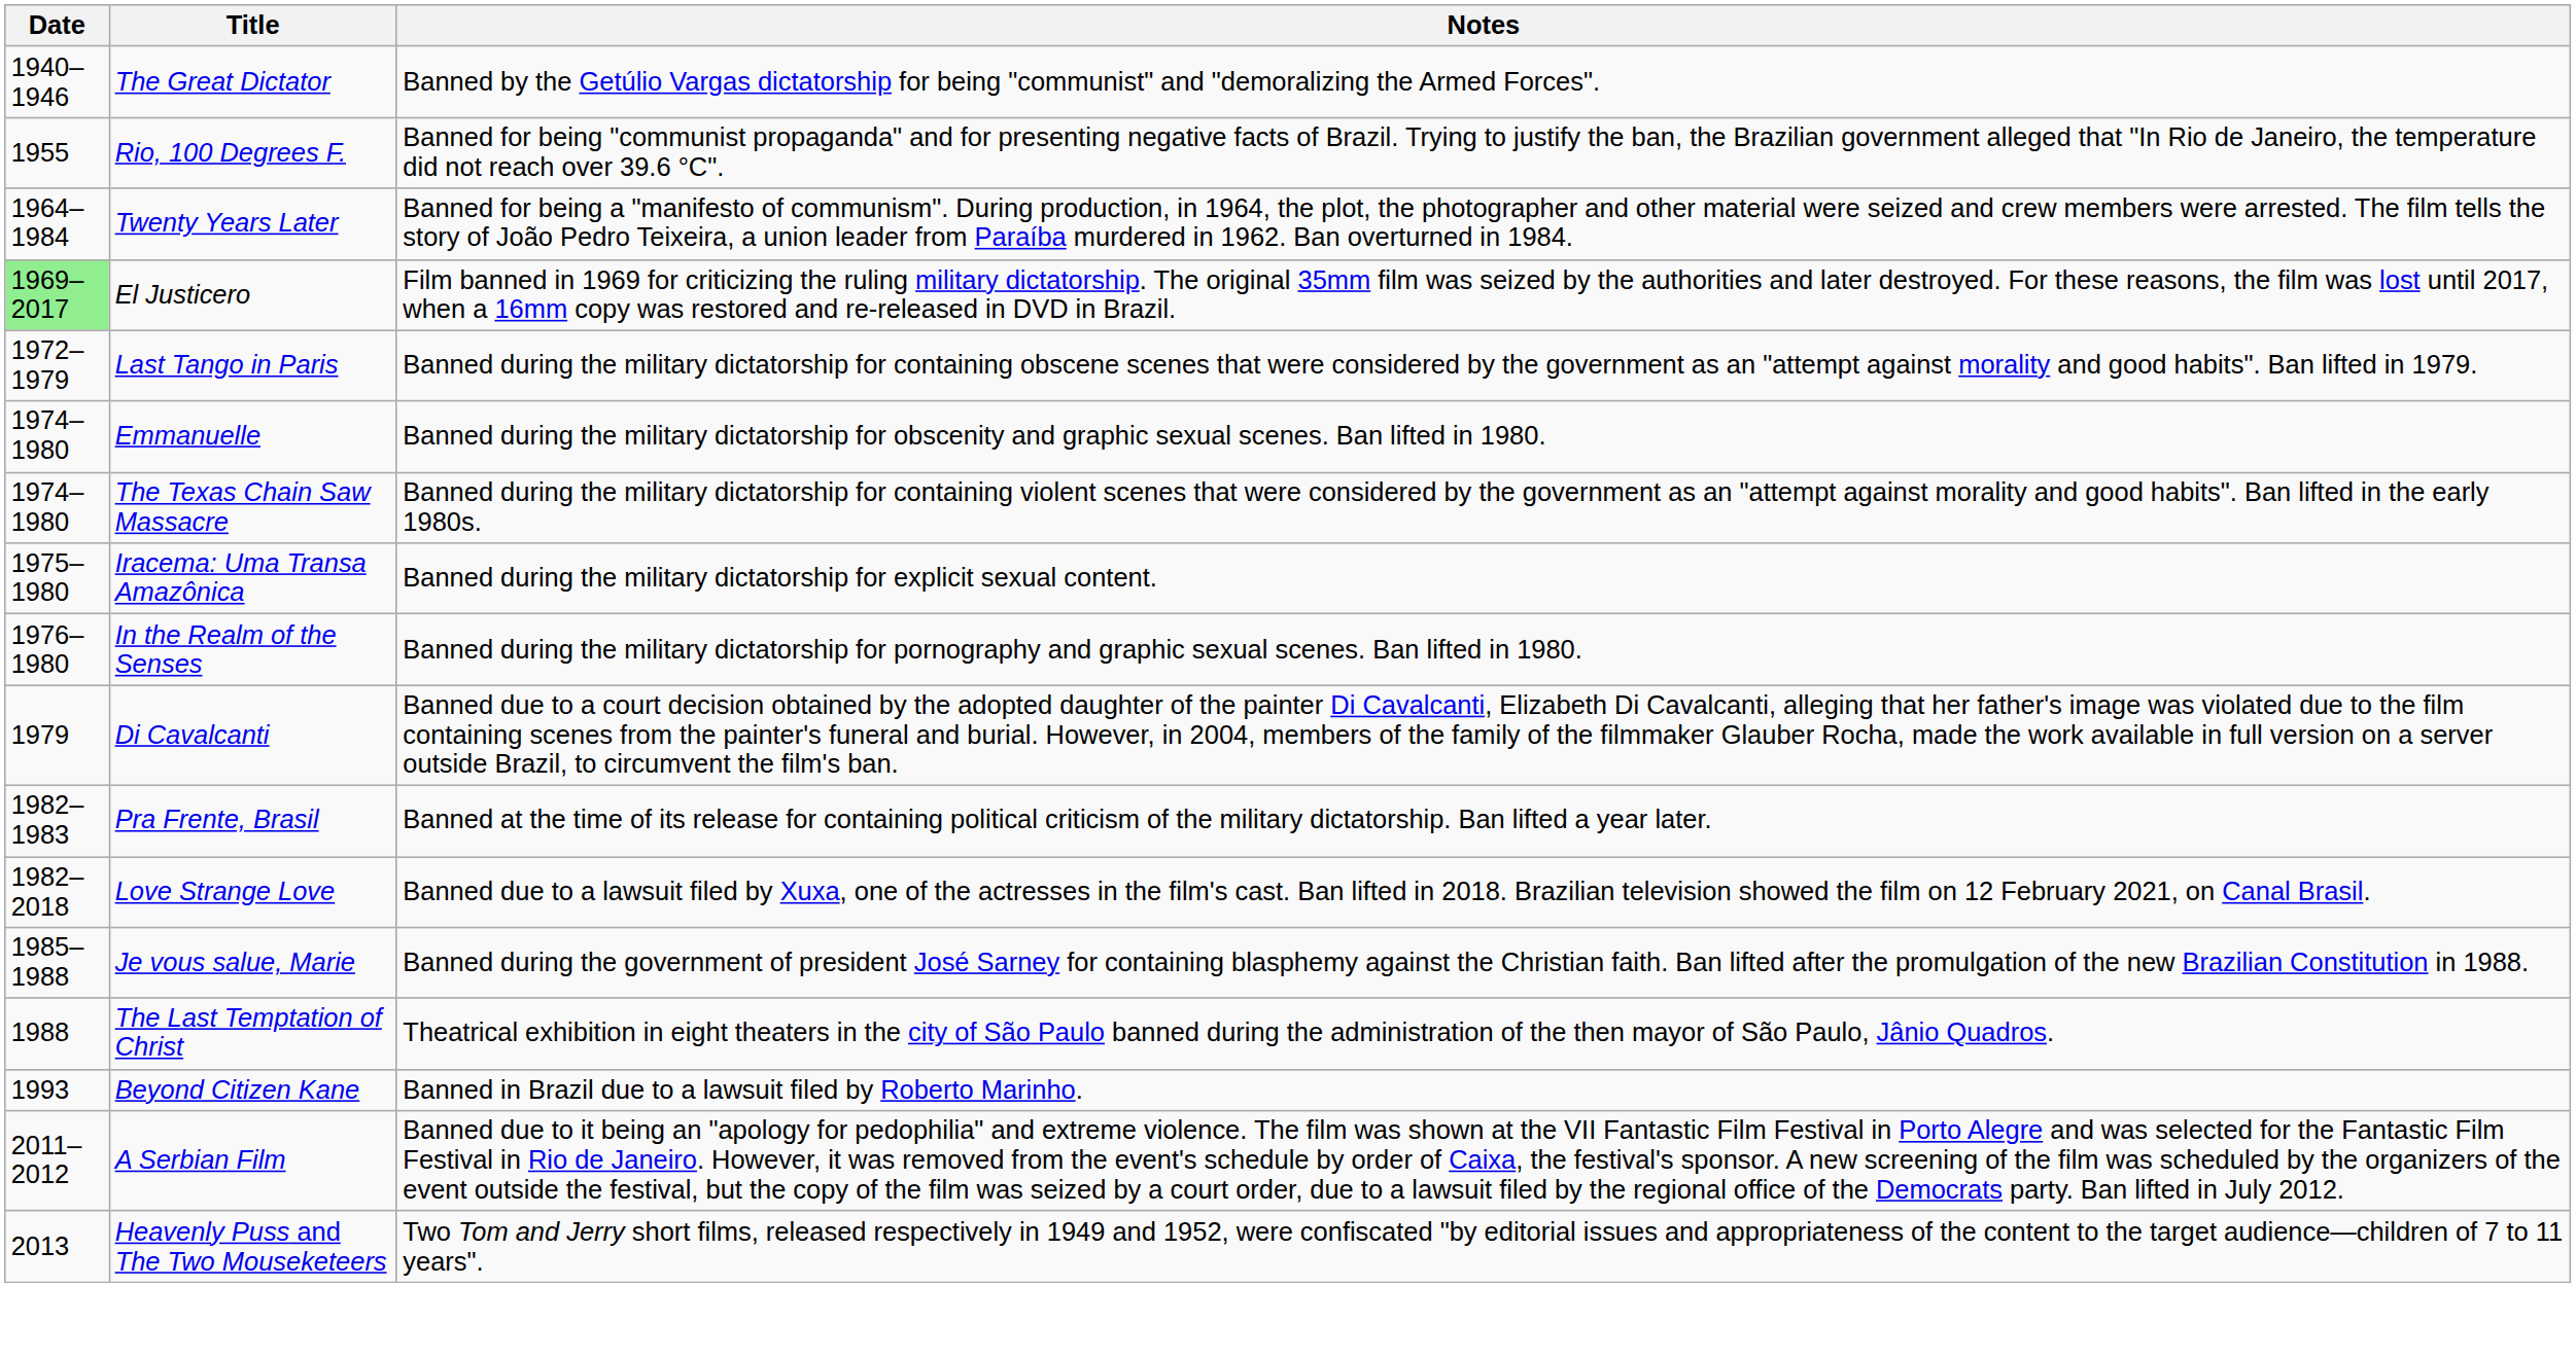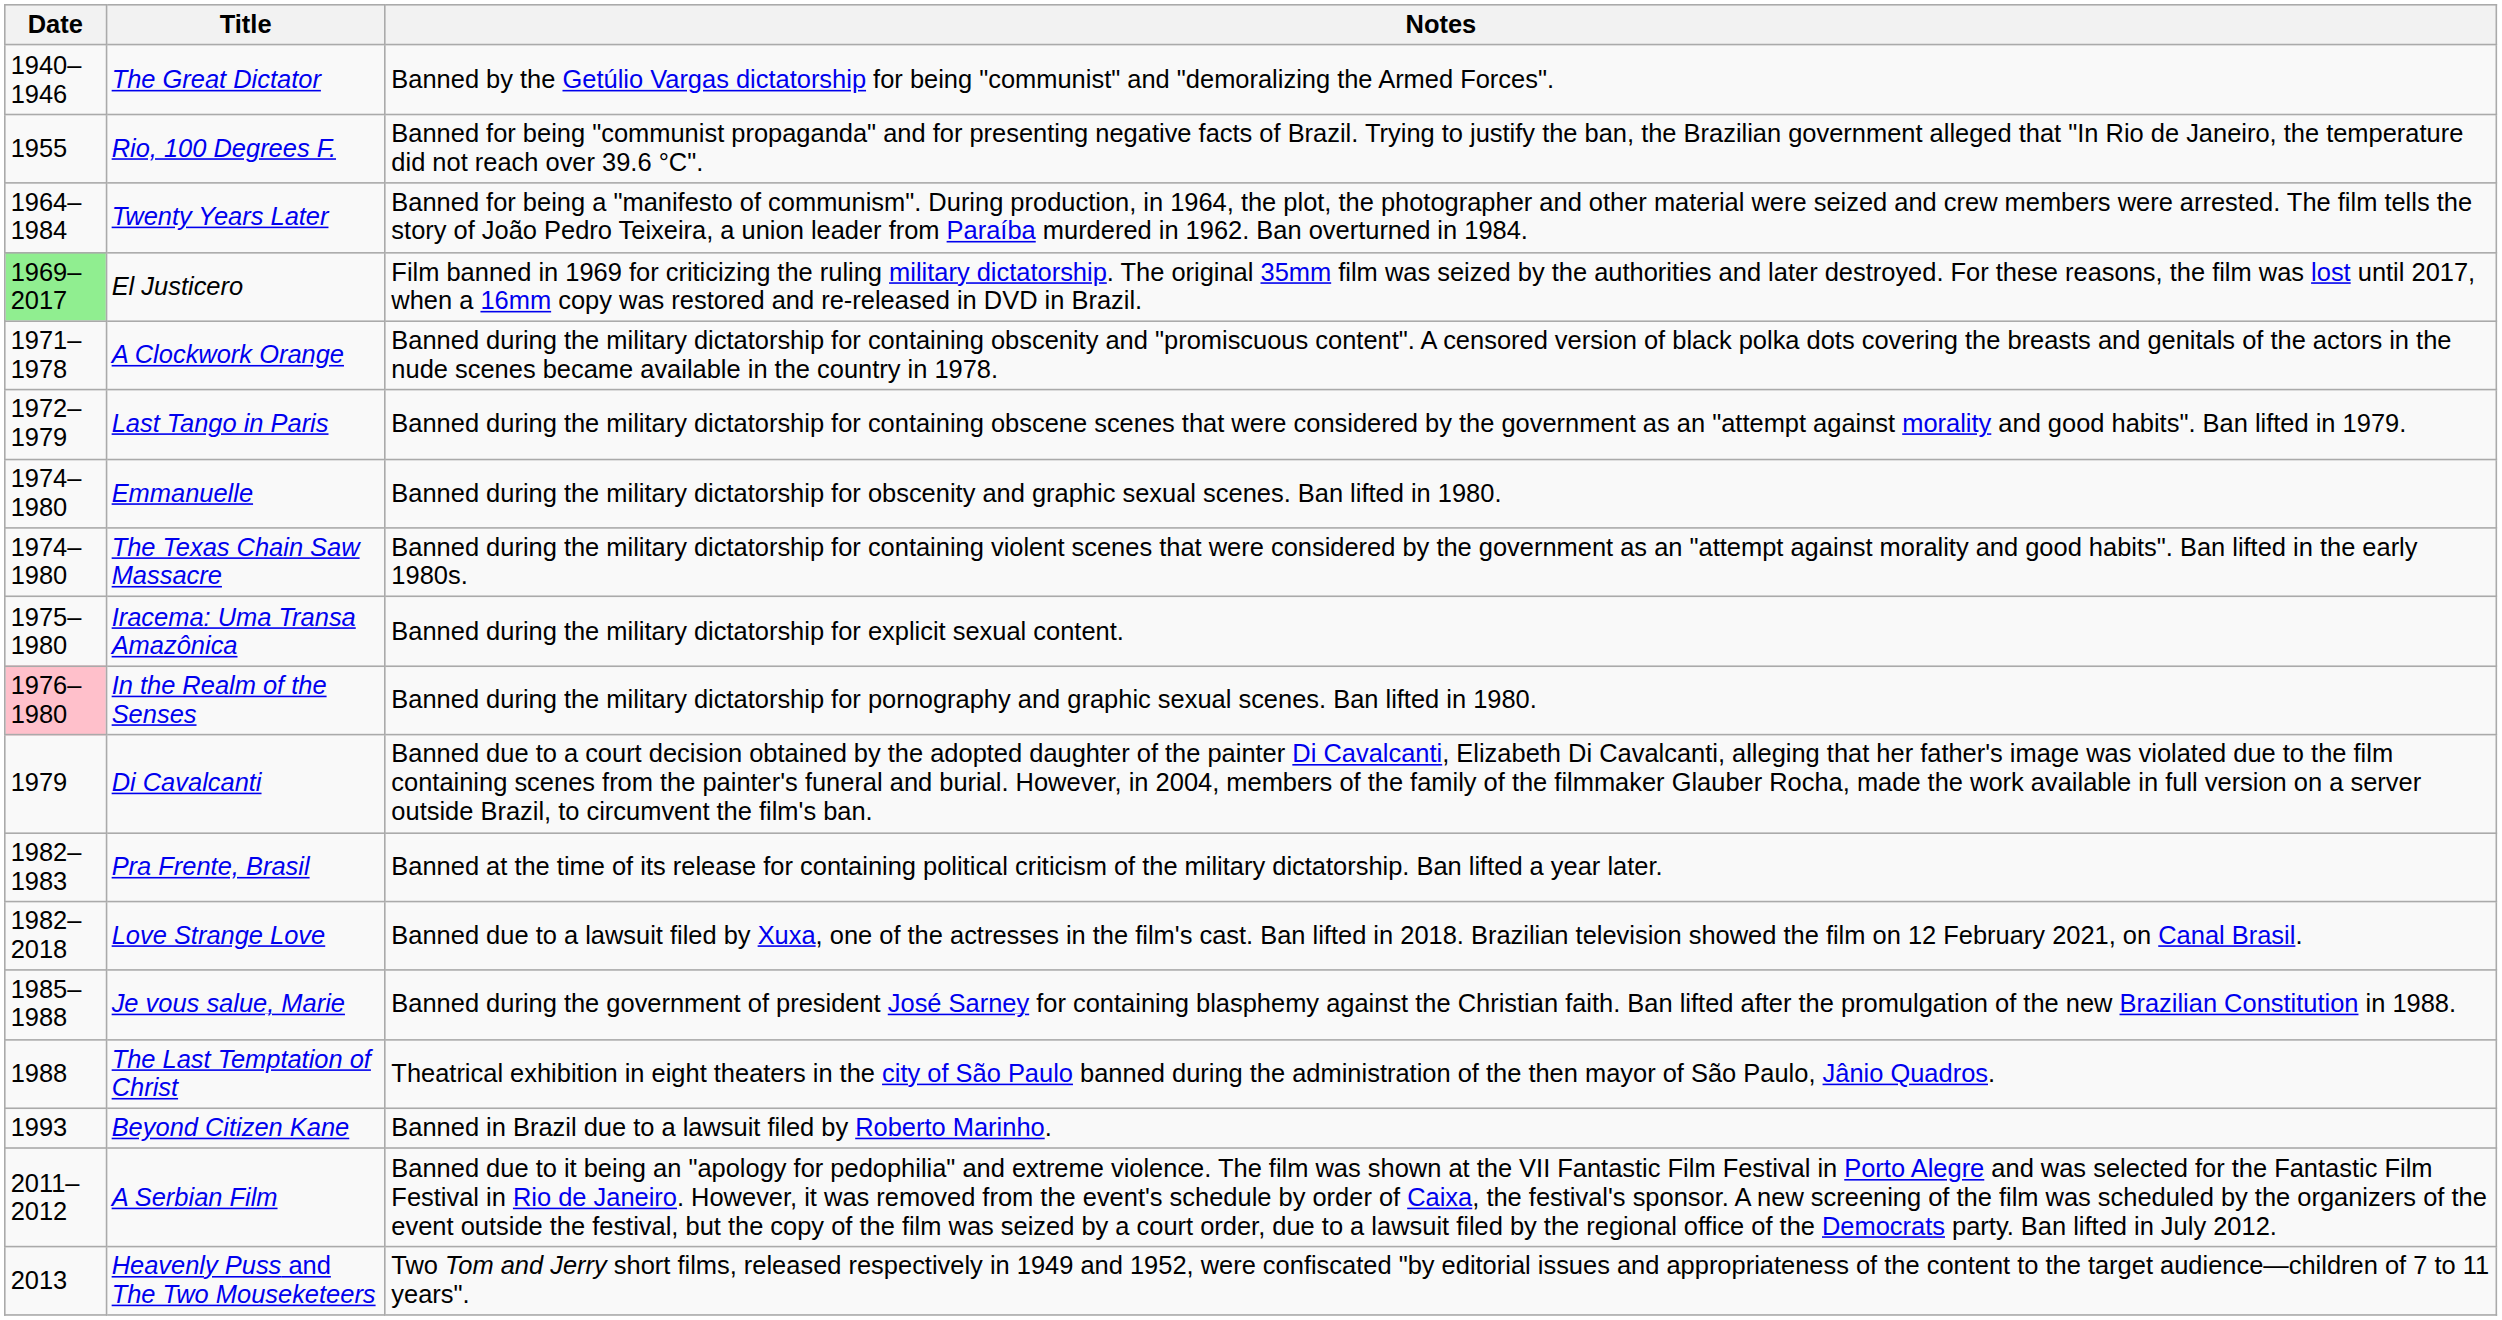+ row: 1971–1978 | A Clockwork Orange | Banned during the military dictatorship for containing obscenity and "promiscuous content". A censored version of black polka dots covering the breasts and genitals of the actors in the nude scenes became available in the country in 1978.
In the Realm of the Senses | Date: no background -> pink background
